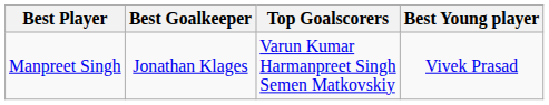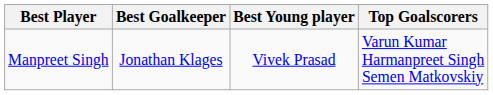columns swapped: Best Young player <-> Top Goalscorers
